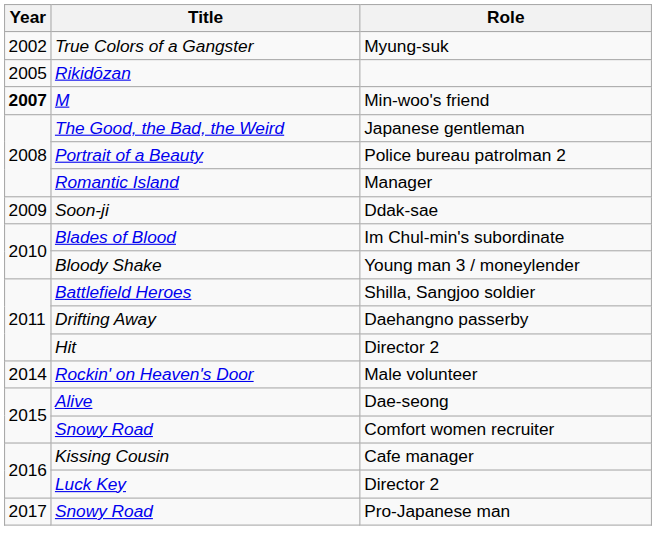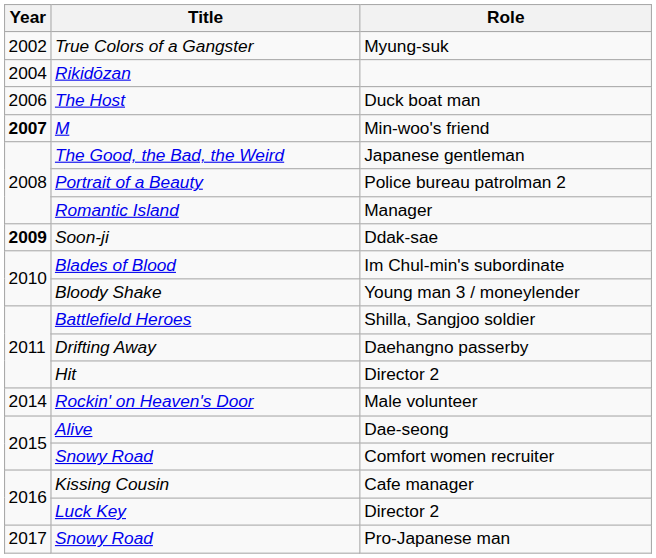Rikidōzan | Year: 2005 -> 2004
+ row: 2006 | The Host | Duck boat man
Soon-ji | Year: normal -> bold
